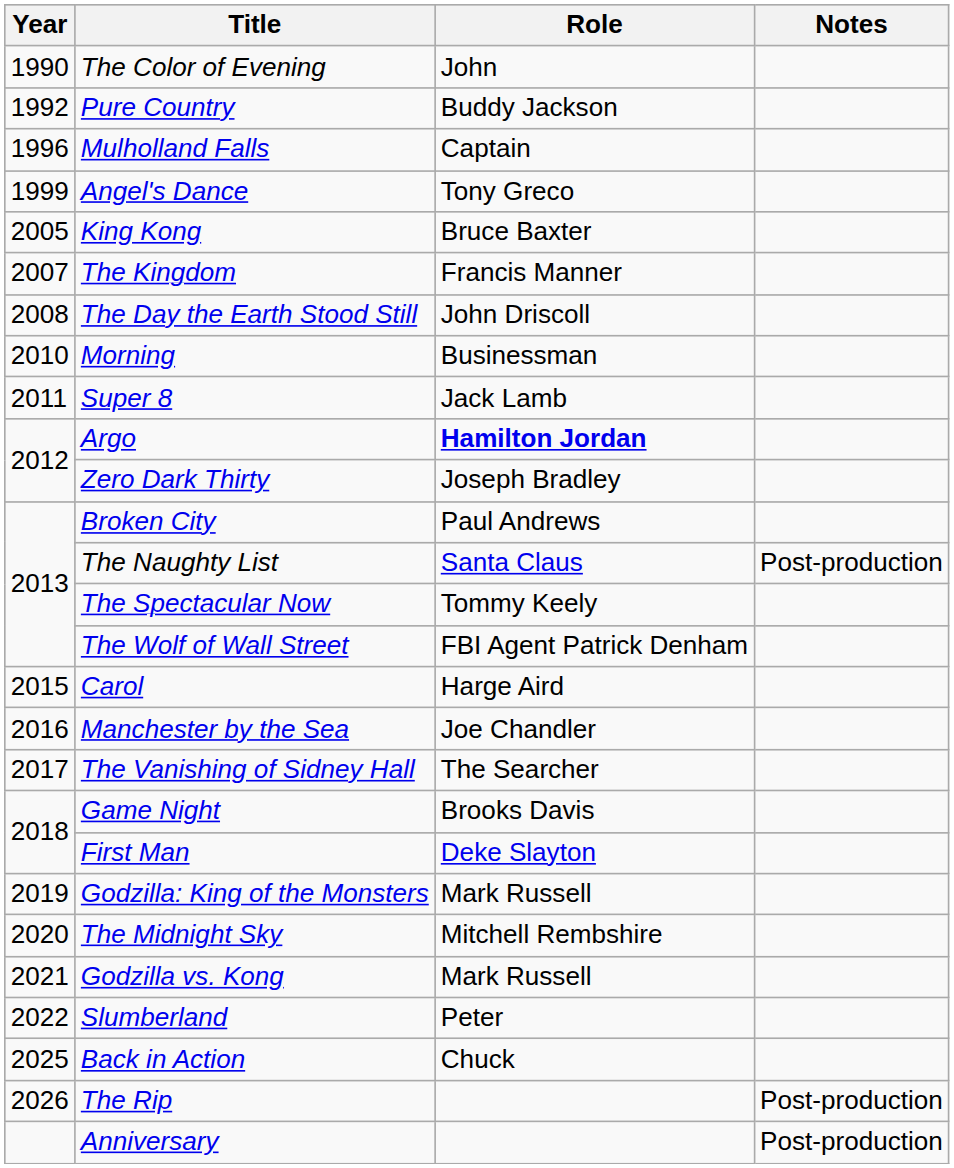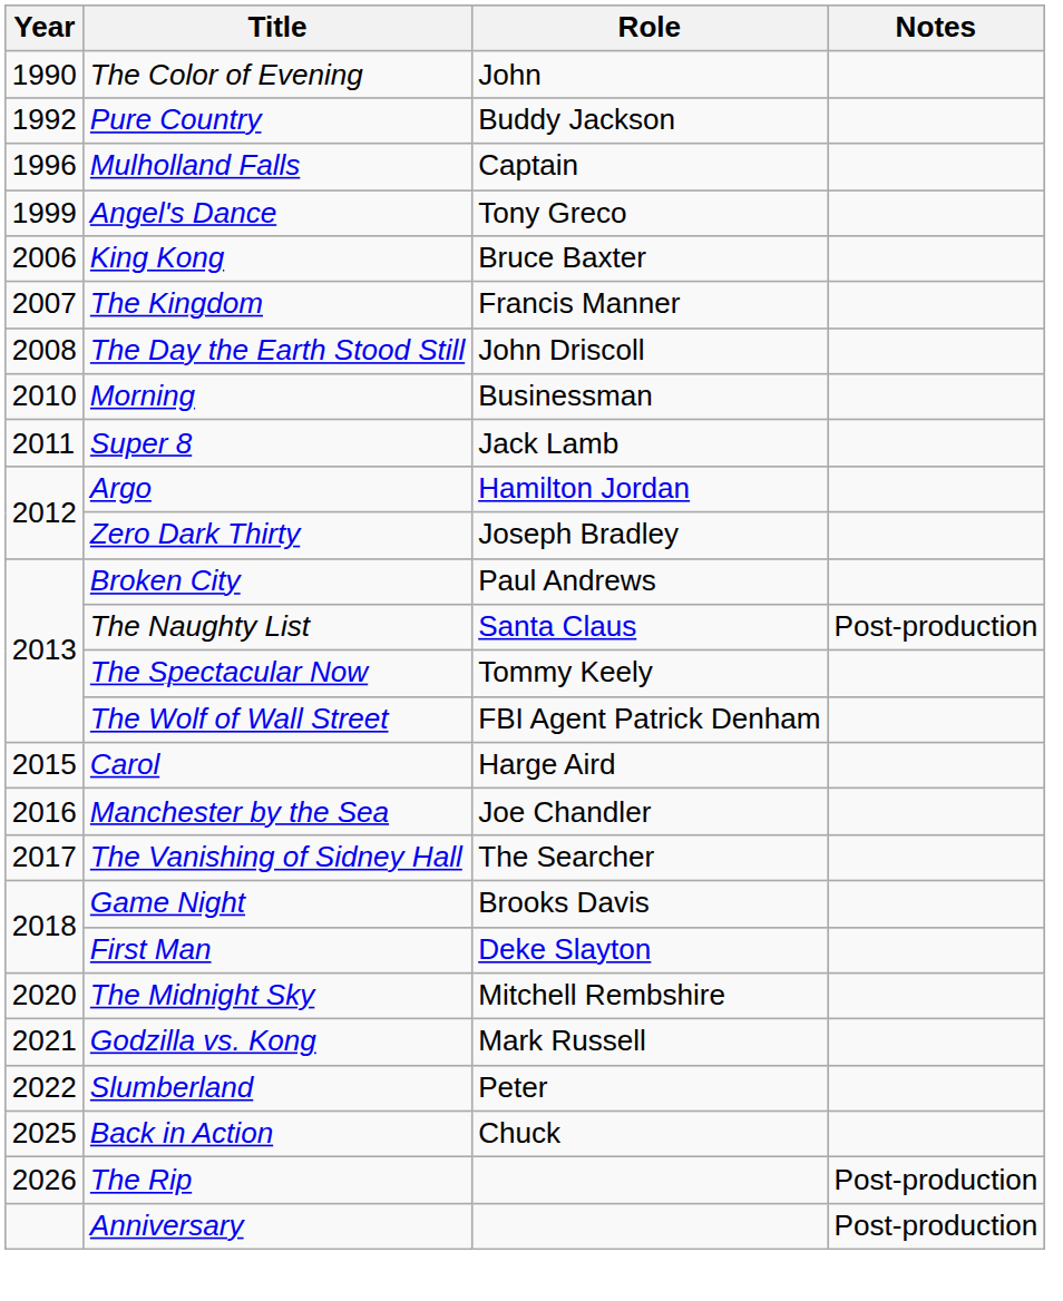King Kong | Year: 2005 -> 2006
Argo | Role: bold -> normal
- row: 2019 | Godzilla: King of the Monsters | Mark Russell
